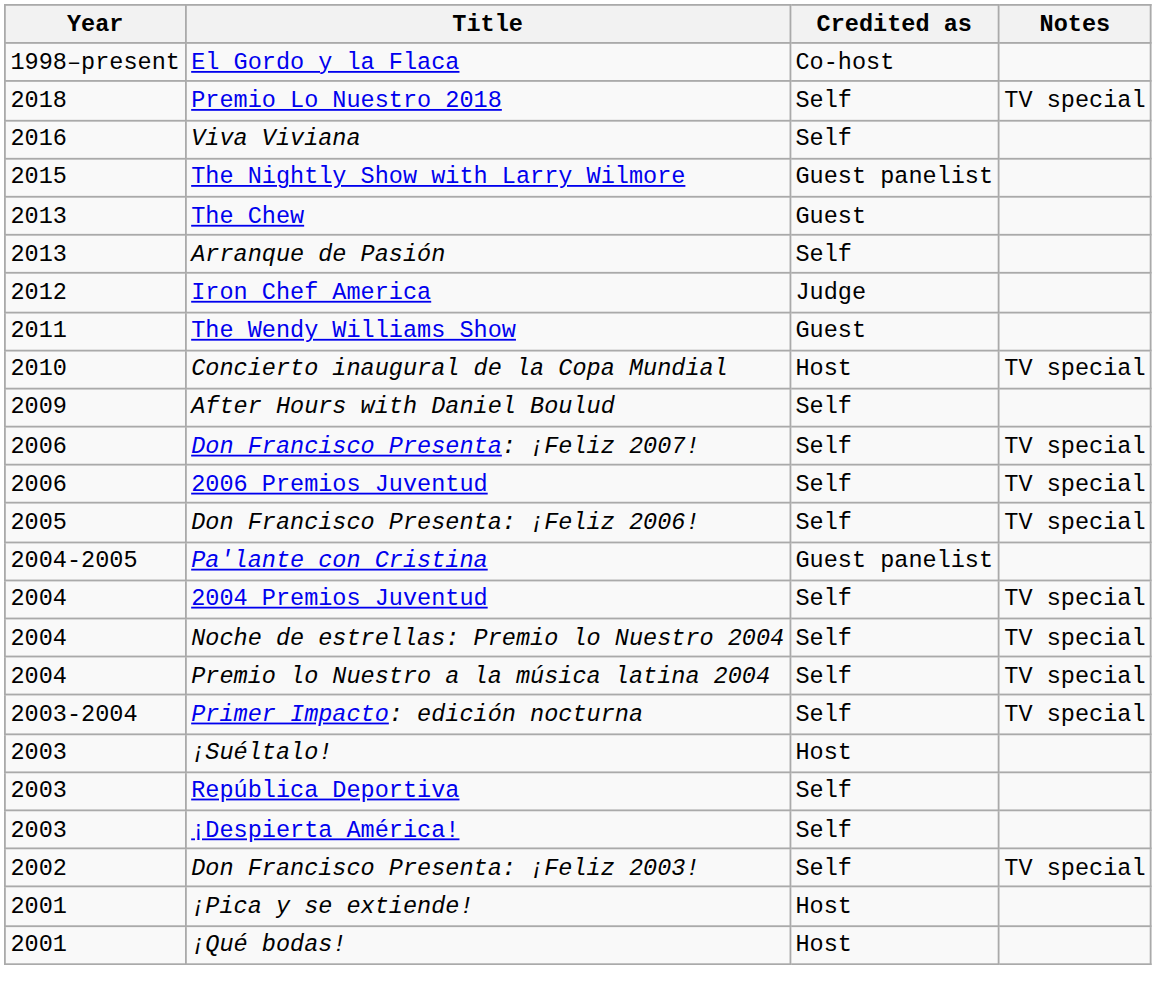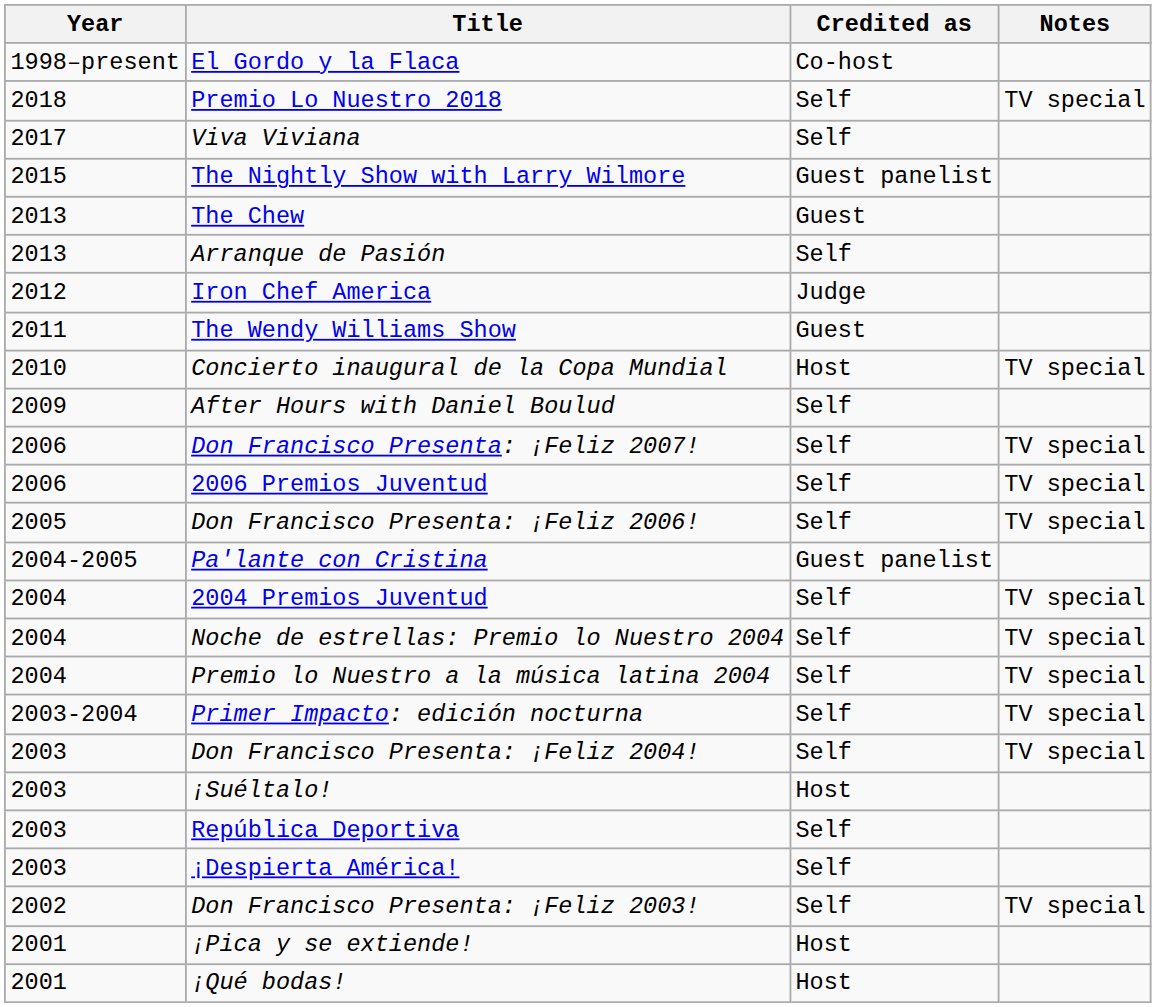Viva Viviana | Year: 2016 -> 2017
+ row: 2003 | Don Francisco Presenta: ¡Feliz 2004! | Self | TV special
